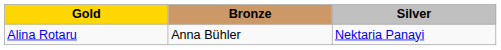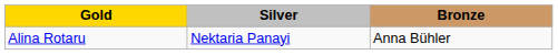columns swapped: Silver <-> Bronze
